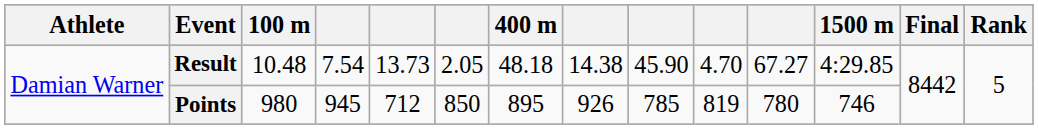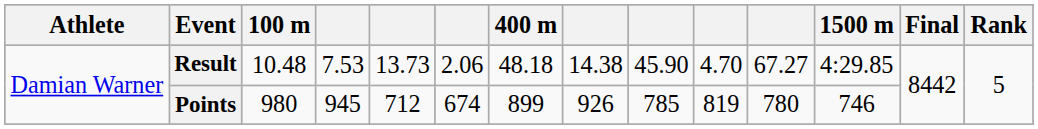Result | column 4: 7.54 -> 7.53
Result | column 6: 2.05 -> 2.06
Points | column 6: 850 -> 674
Points | 400 m: 895 -> 899
